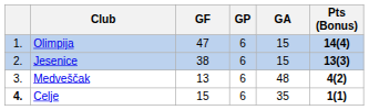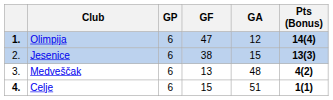columns swapped: GP <-> GF
Olimpija | column 1: normal -> bold
Olimpija | GA: 15 -> 12
Celje | GA: 35 -> 51
